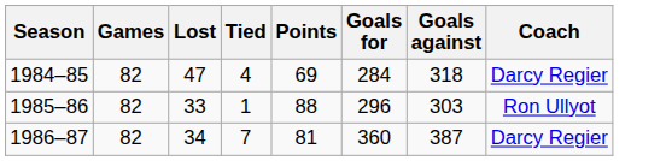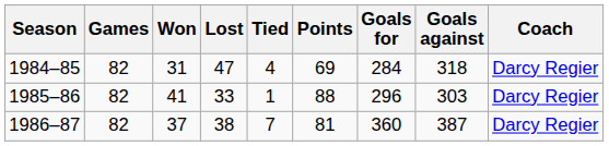+ column: Won | 31 | 41 | 37
1985–86 | Coach: Ron Ullyot -> Darcy Regier
1986–87 | Lost: 34 -> 38
